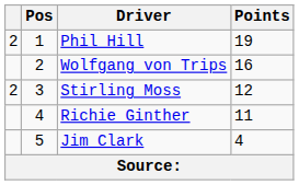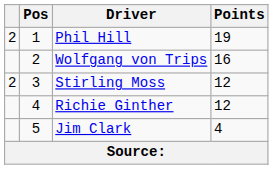Richie Ginther | Points: 11 -> 12
